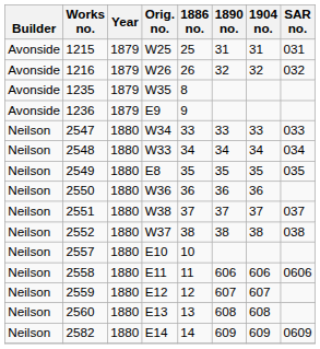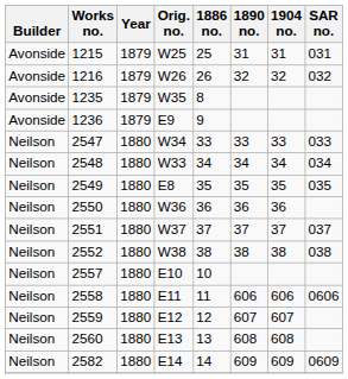2551 | Orig. no.: W38 -> W37
2552 | Orig. no.: W37 -> W38
